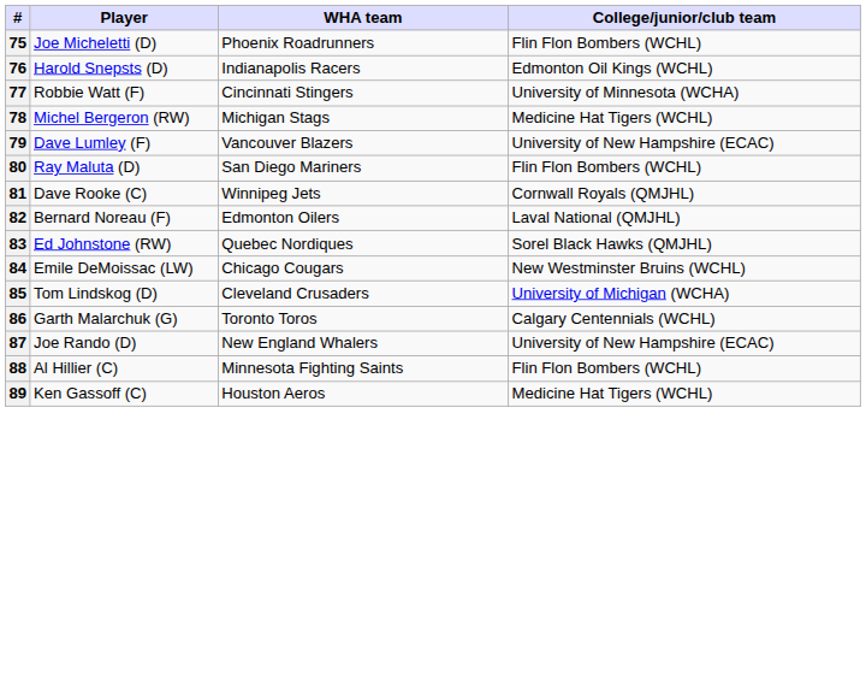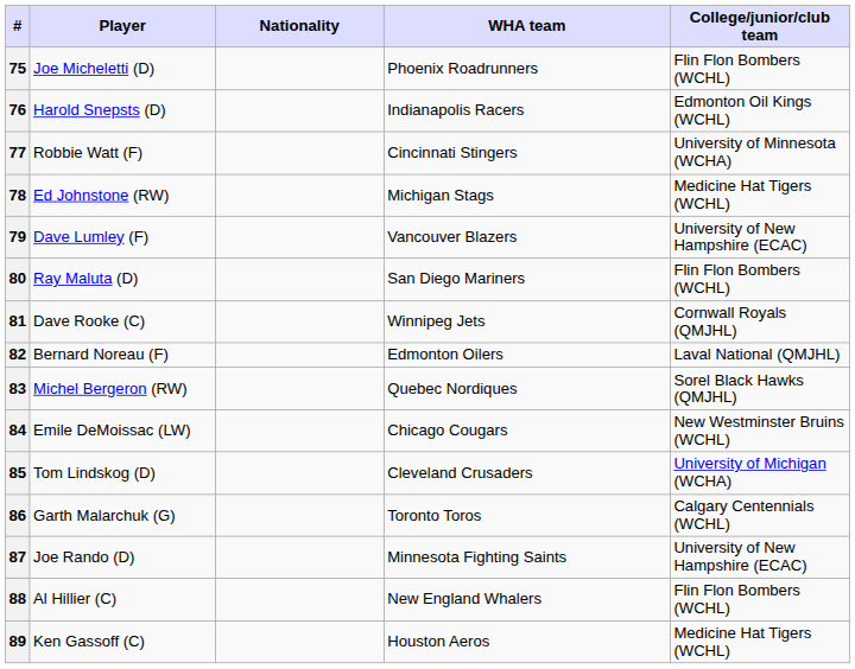+ column: Nationality
78 | Player: Michel Bergeron (RW) -> Ed Johnstone (RW)
83 | Player: Ed Johnstone (RW) -> Michel Bergeron (RW)
87 | WHA team: New England Whalers -> Minnesota Fighting Saints
88 | WHA team: Minnesota Fighting Saints -> New England Whalers
